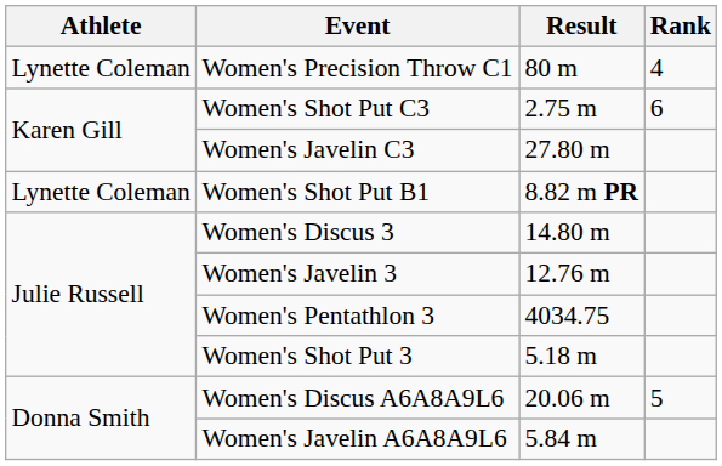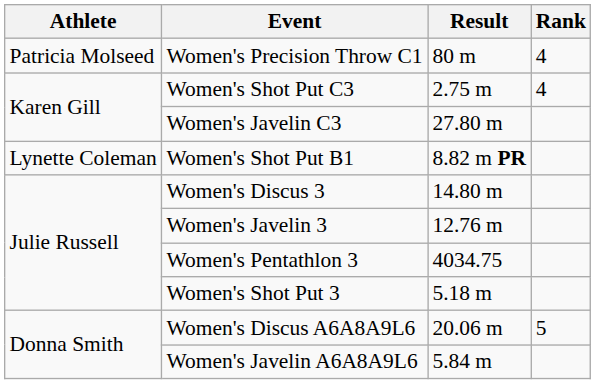Women's Precision Throw C1 | Athlete: Lynette Coleman -> Patricia Molseed
Women's Shot Put C3 | Rank: 6 -> 4
